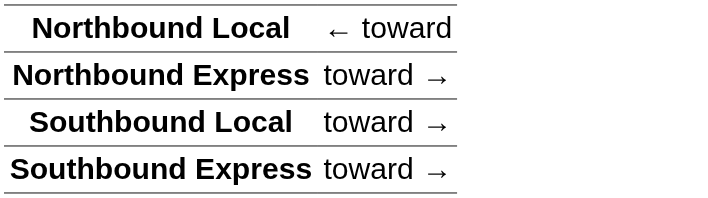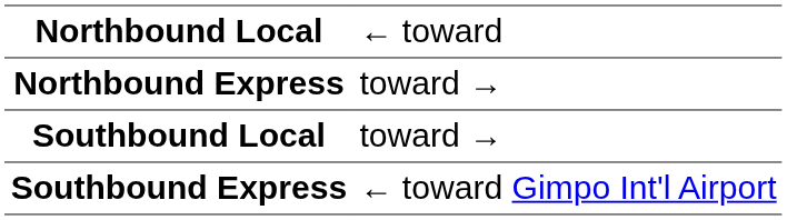Southbound Express | column 2: toward → -> ← toward Gimpo Int'l Airport
